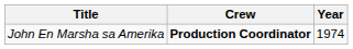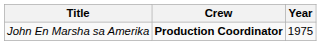John En Marsha sa Amerika | Year: 1974 -> 1975
